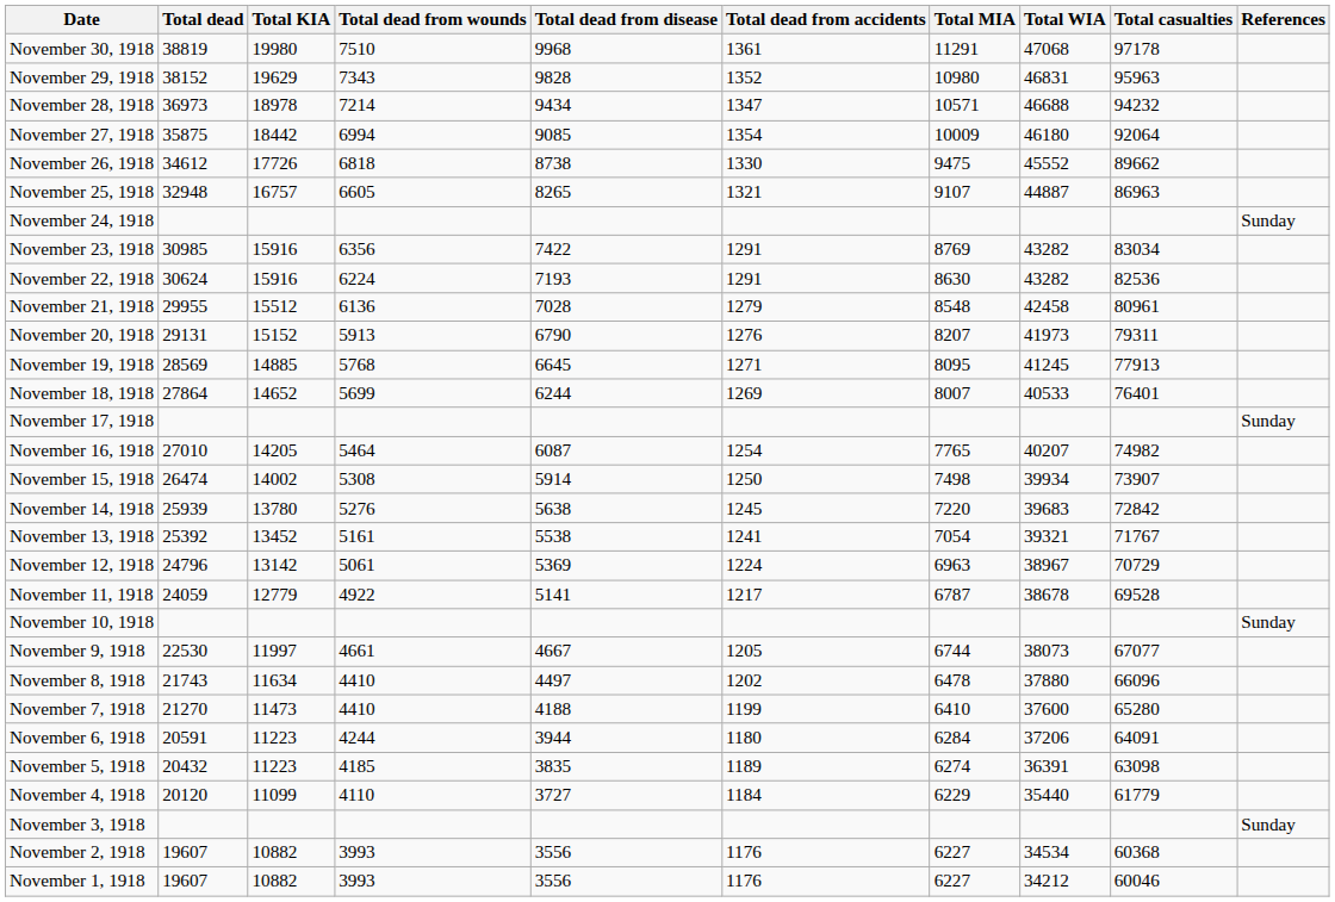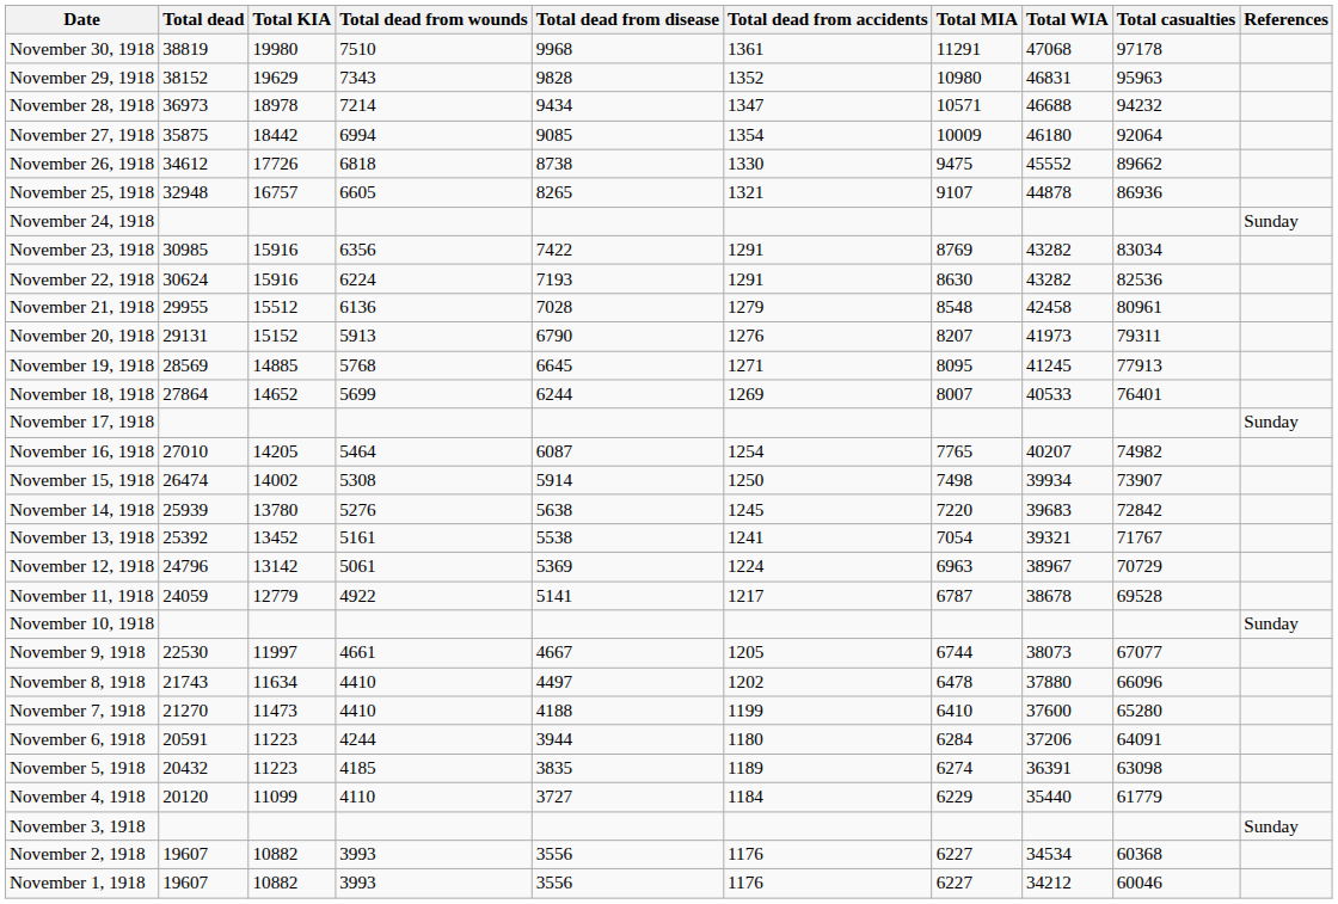November 25, 1918 | Total WIA: 44887 -> 44878
November 25, 1918 | Total casualties: 86963 -> 86936
